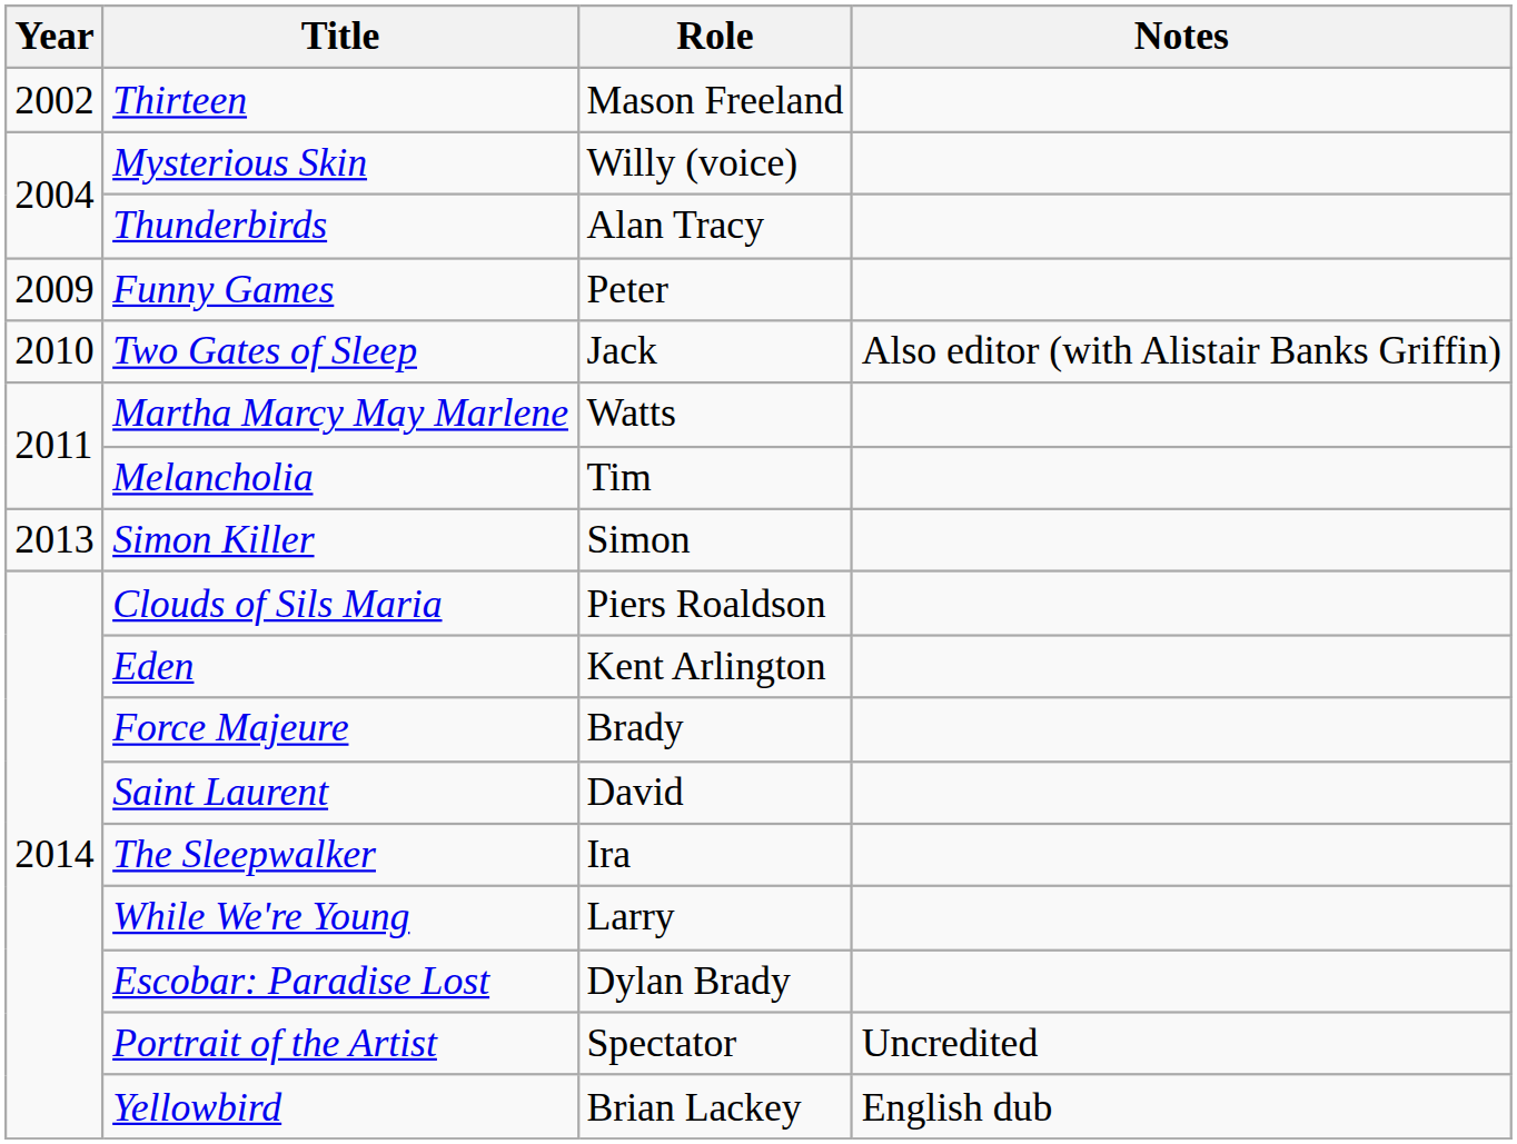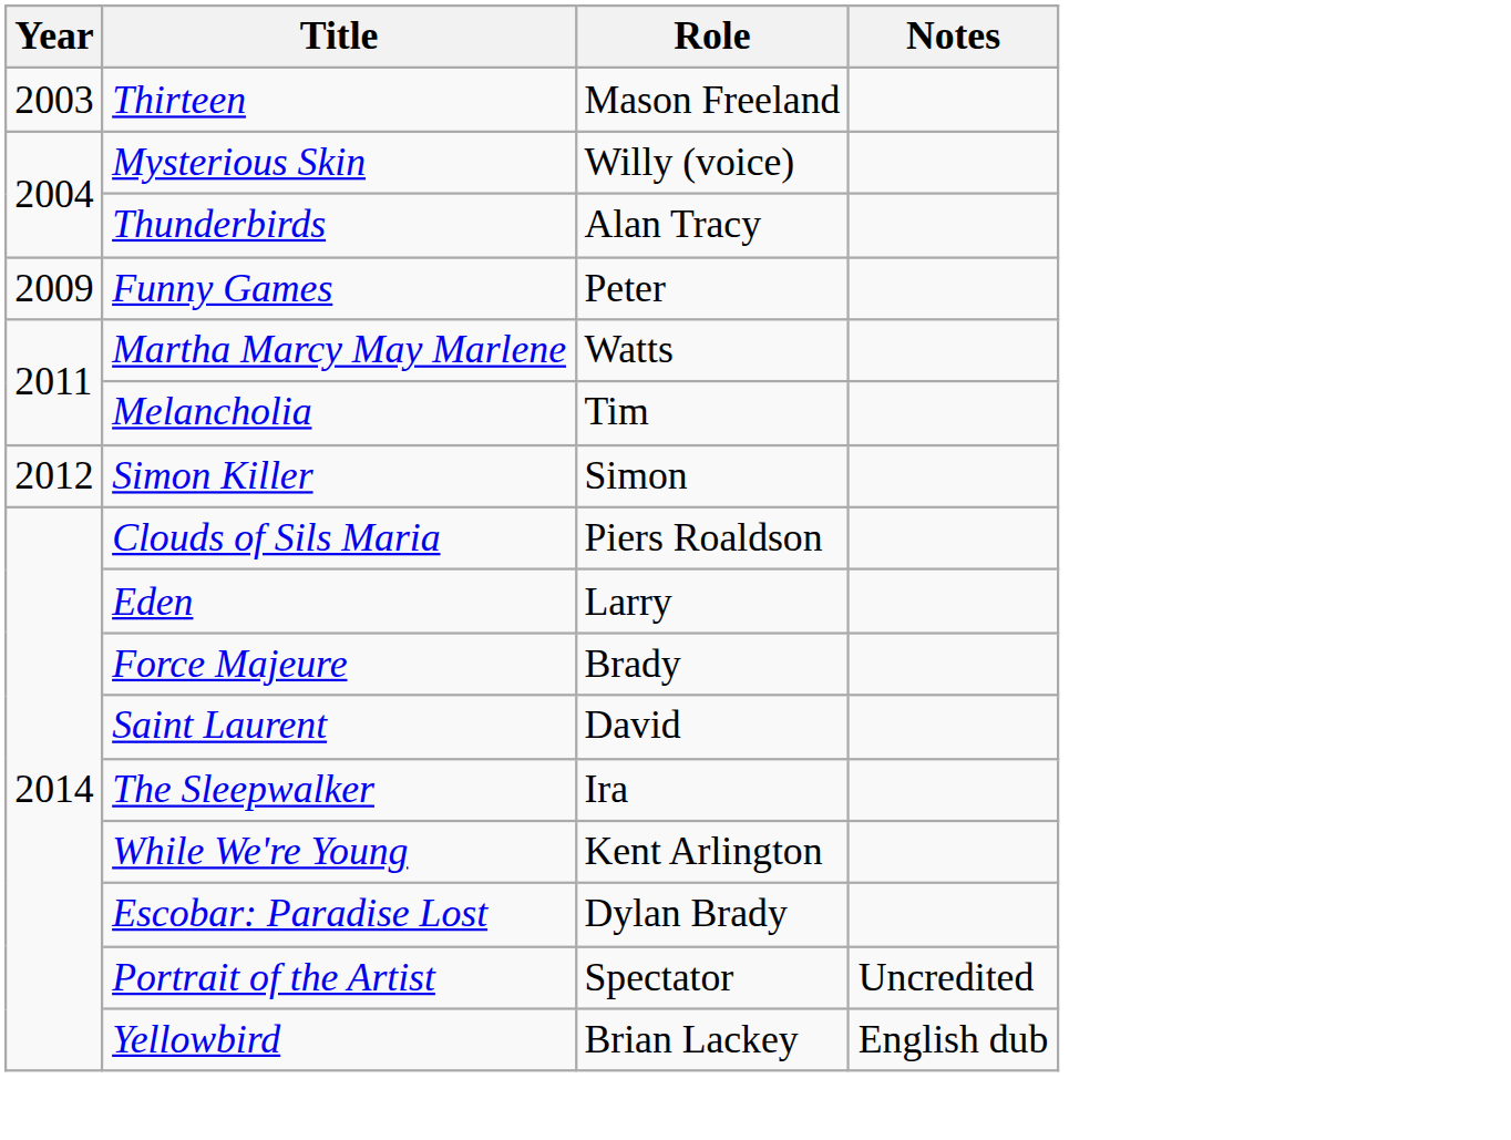Thirteen | Year: 2002 -> 2003
- row: 2010 | Two Gates of Sleep | Jack | Also editor (with Alistair Banks Griffin)
Simon Killer | Year: 2013 -> 2012
Eden | Role: Kent Arlington -> Larry
While We're Young | Role: Larry -> Kent Arlington
